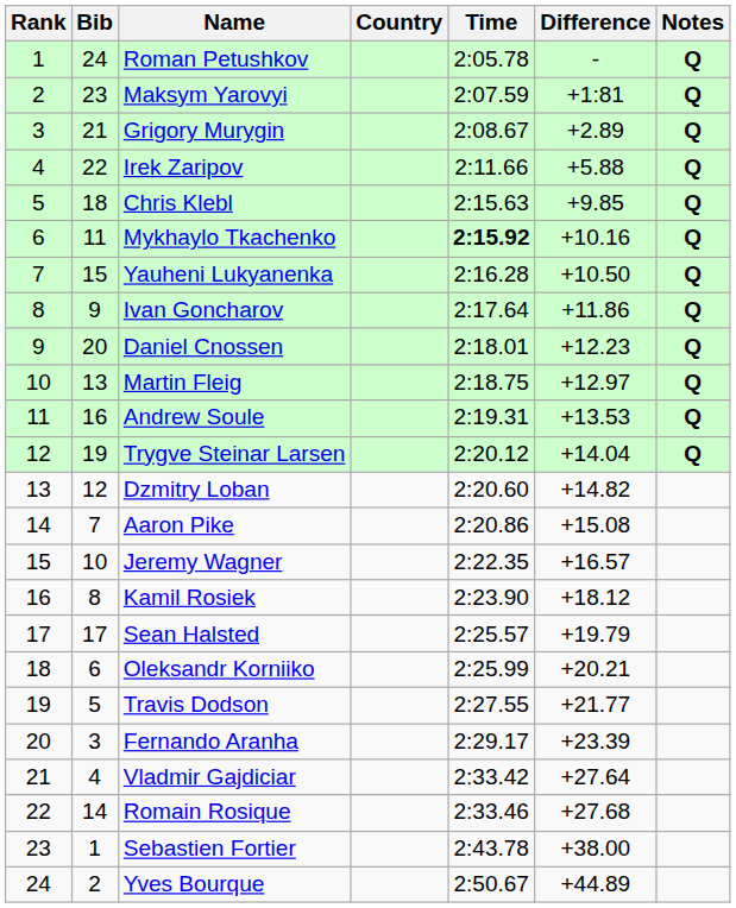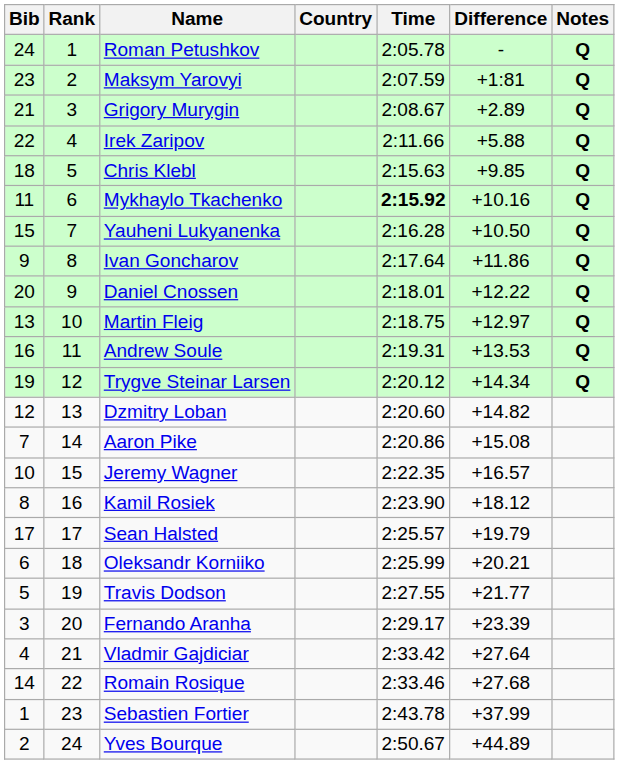columns swapped: Rank <-> Bib
Daniel Cnossen | Difference: +12.23 -> +12.22
Trygve Steinar Larsen | Difference: +14.04 -> +14.34
Sebastien Fortier | Difference: +38.00 -> +37.99
